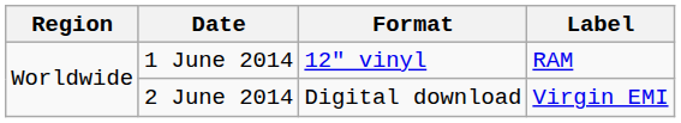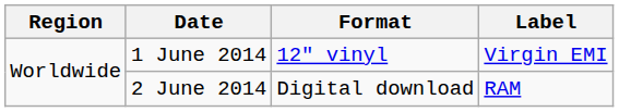1 June 2014 | Label: RAM -> Virgin EMI
2 June 2014 | Label: Virgin EMI -> RAM
